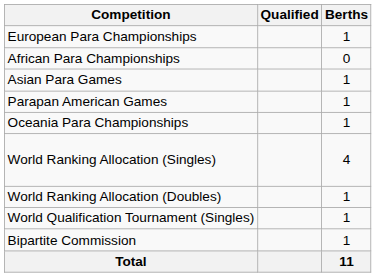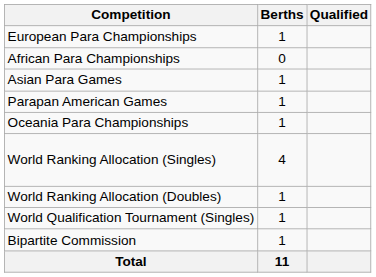columns swapped: Berths <-> Qualified
